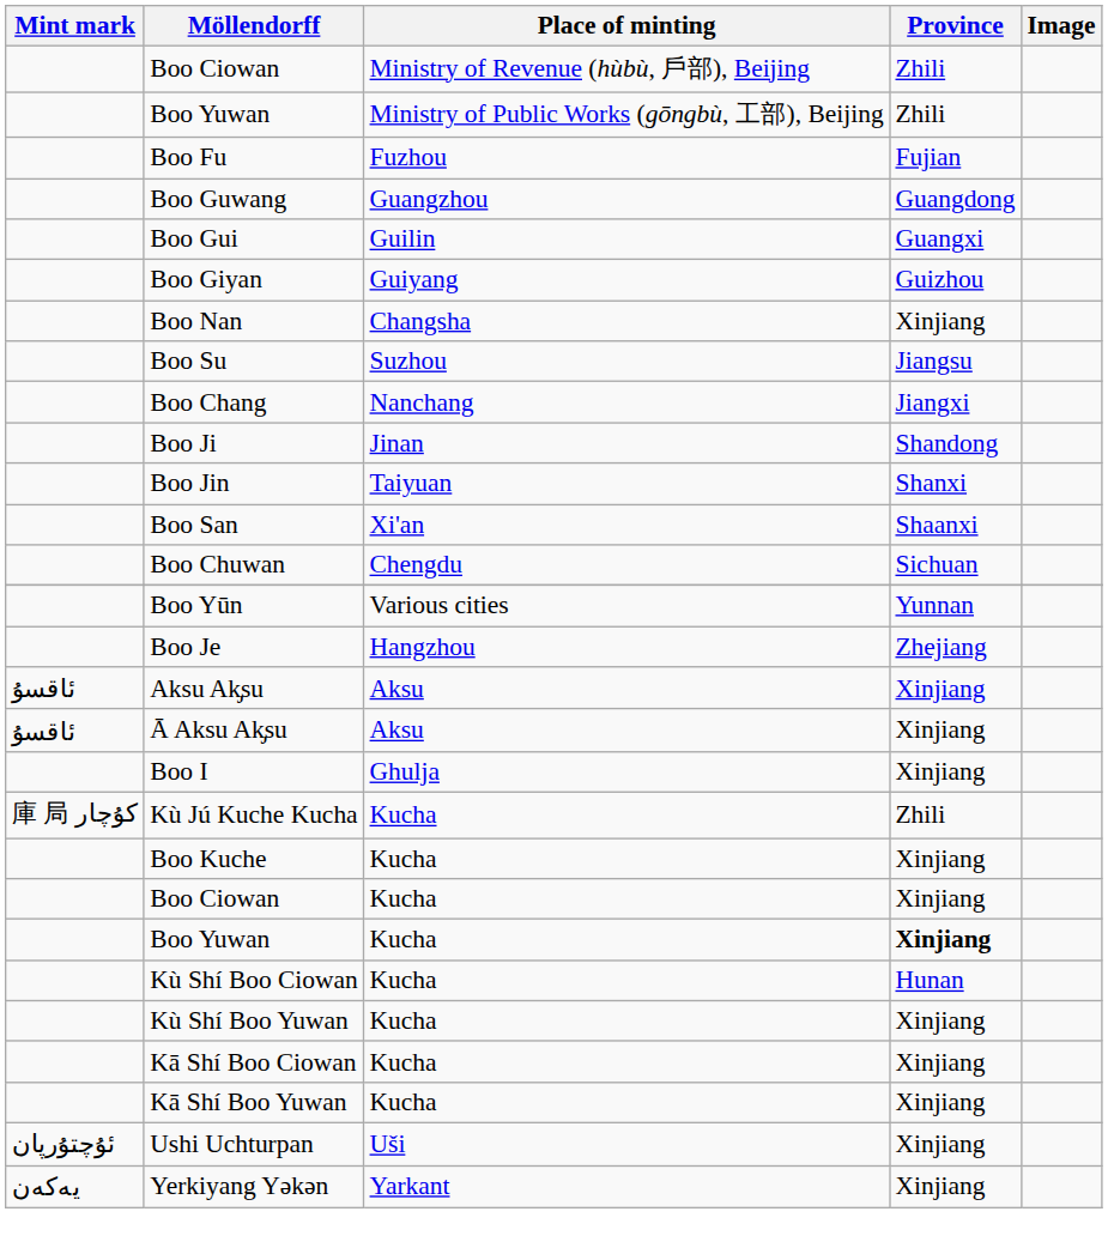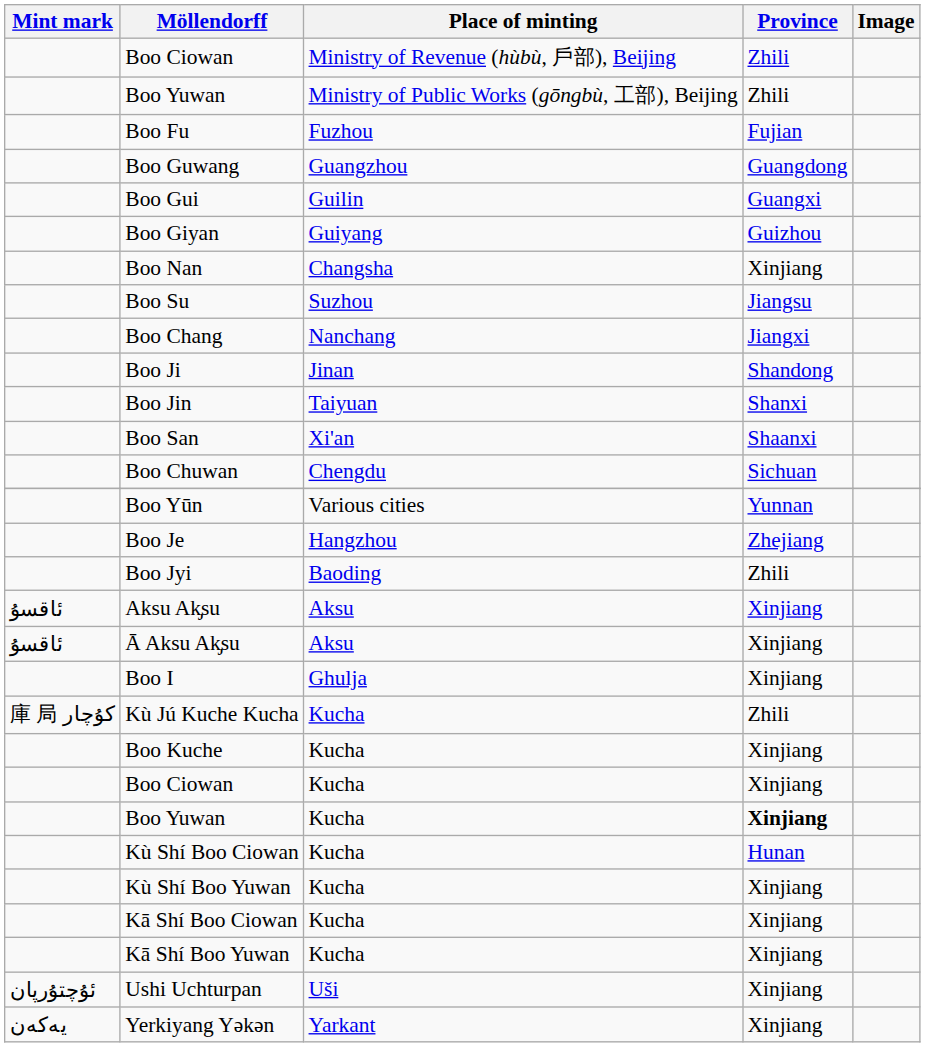+ row: Boo Jyi | Baoding | Zhili
